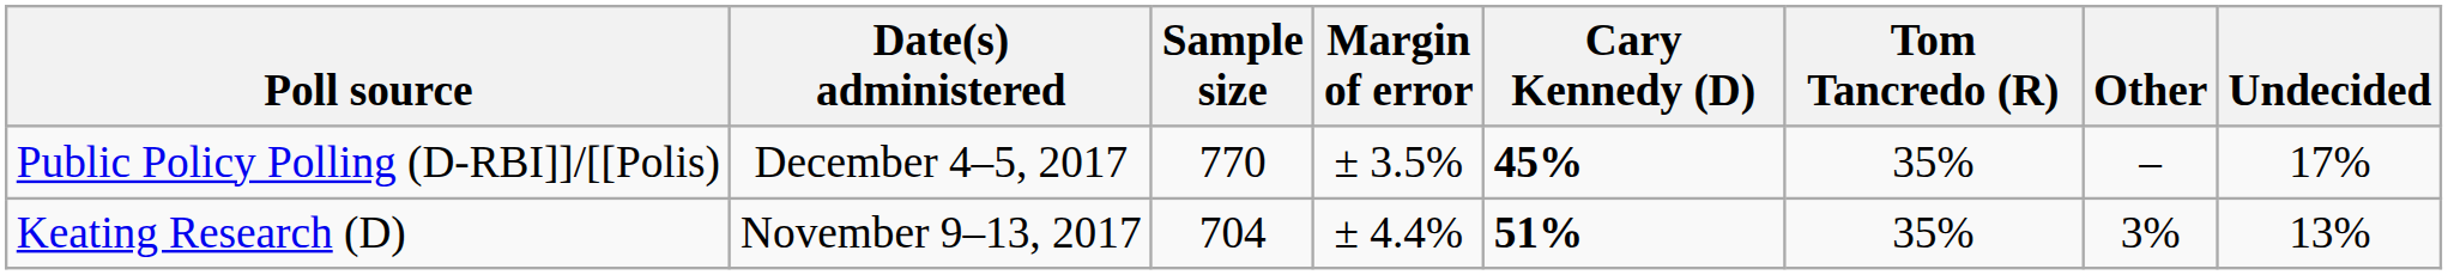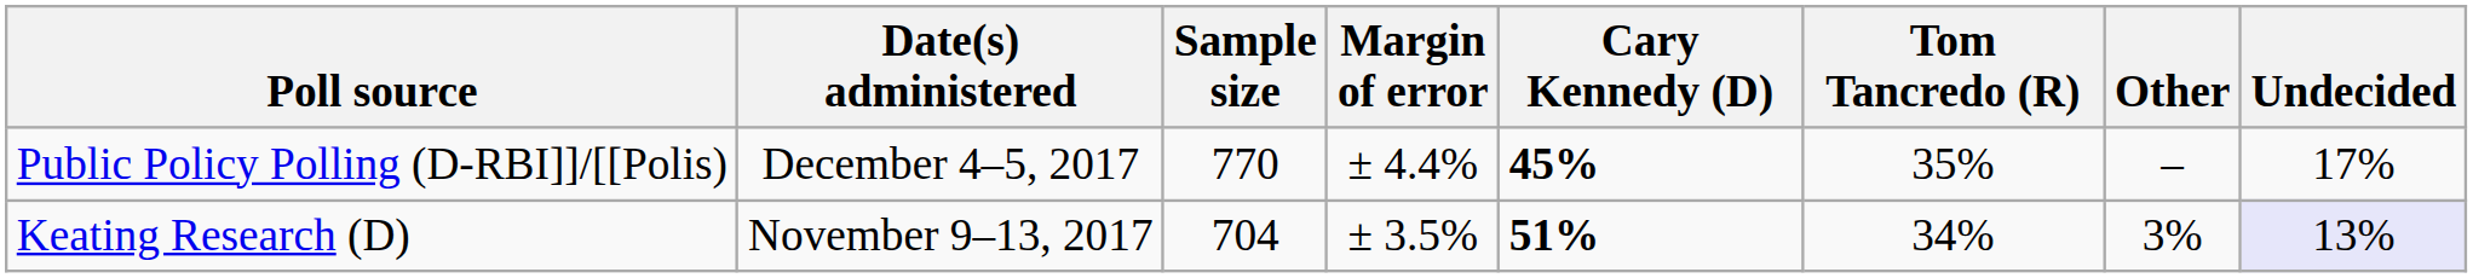Public Policy Polling (D-RBI]]/[[Polis) | Margin of error: ± 3.5% -> ± 4.4%
Keating Research (D) | Margin of error: ± 4.4% -> ± 3.5%
Keating Research (D) | Tom Tancredo (R): 35% -> 34%
Keating Research (D) | Undecided: no background -> lavender background
